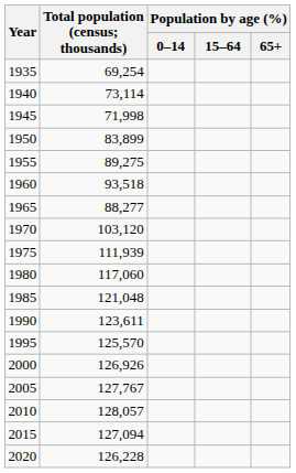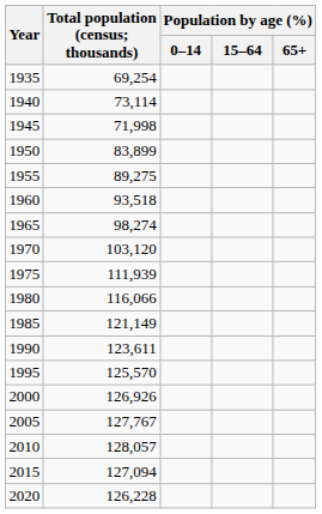1965 | Total population (census; thousands): 88,277 -> 98,274
1980 | Total population (census; thousands): 117,060 -> 116,066
1985 | Total population (census; thousands): 121,048 -> 121,149
